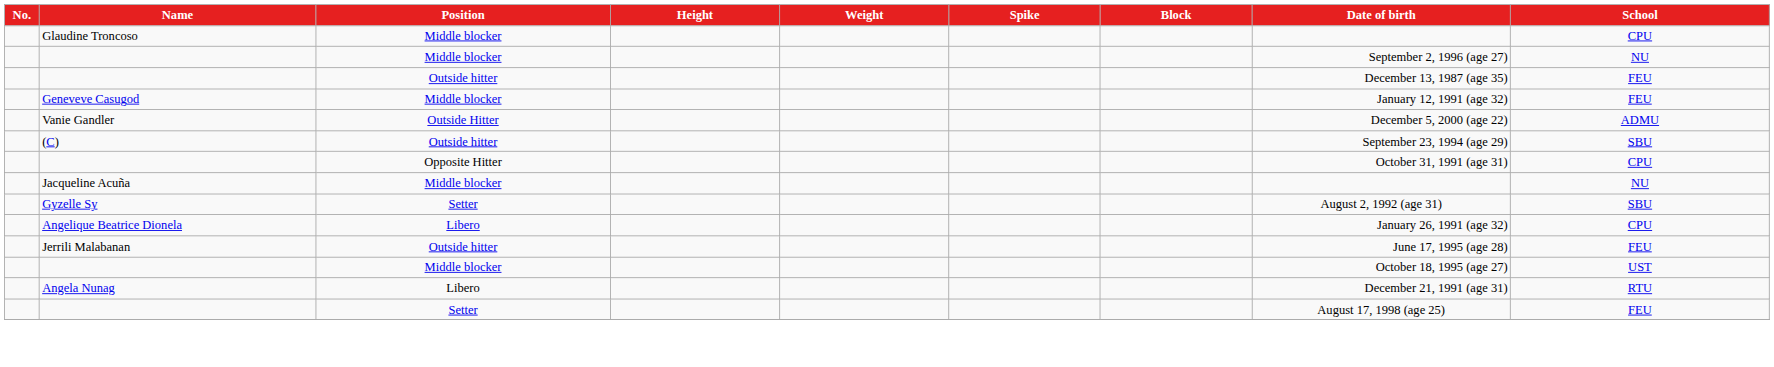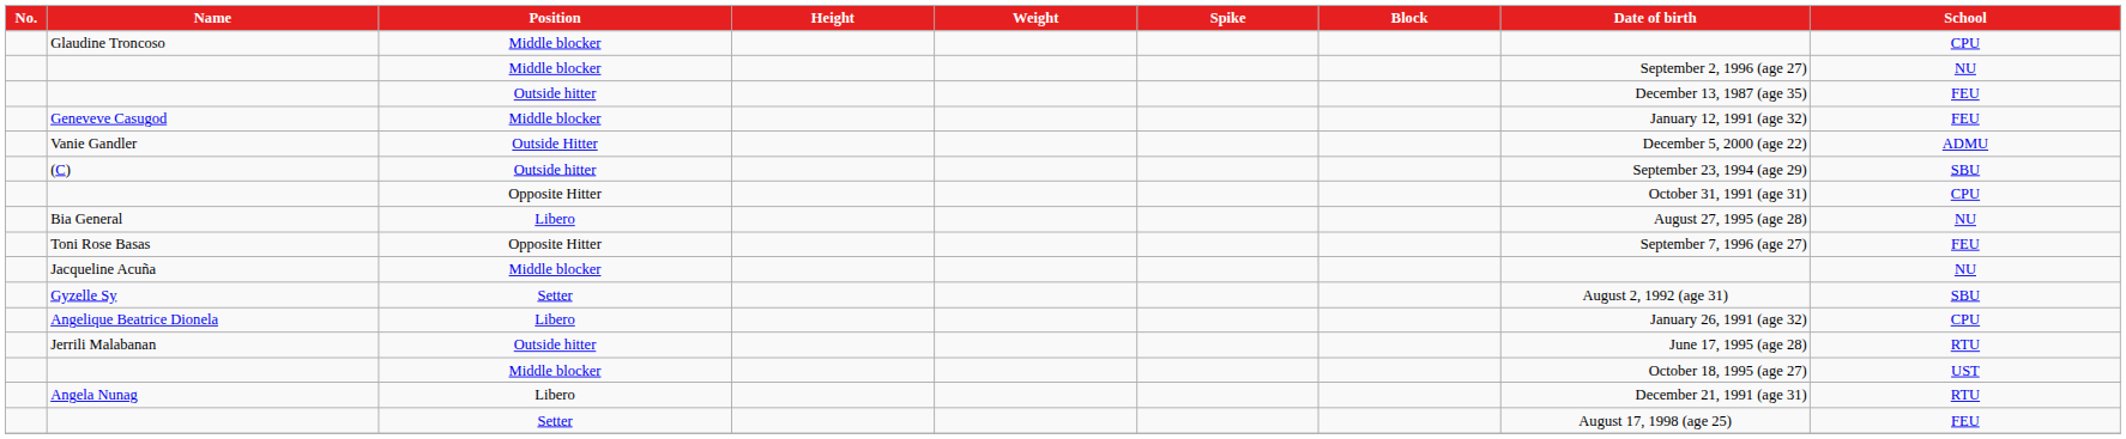+ row: Bia General | Libero | August 27, 1995 (age 28) | NU
+ row: Toni Rose Basas | Opposite Hitter | September 7, 1996 (age 27) | FEU
Jerrili Malabanan | School: FEU -> RTU
